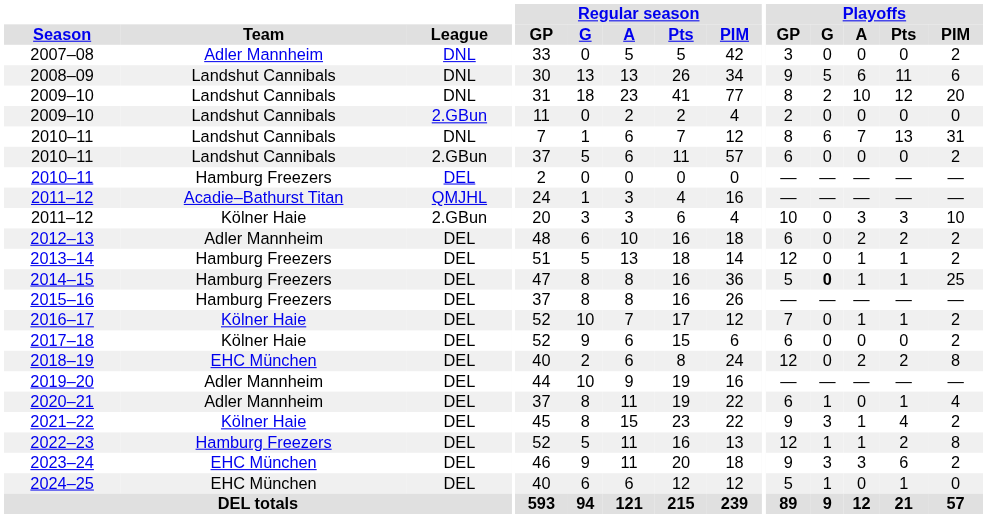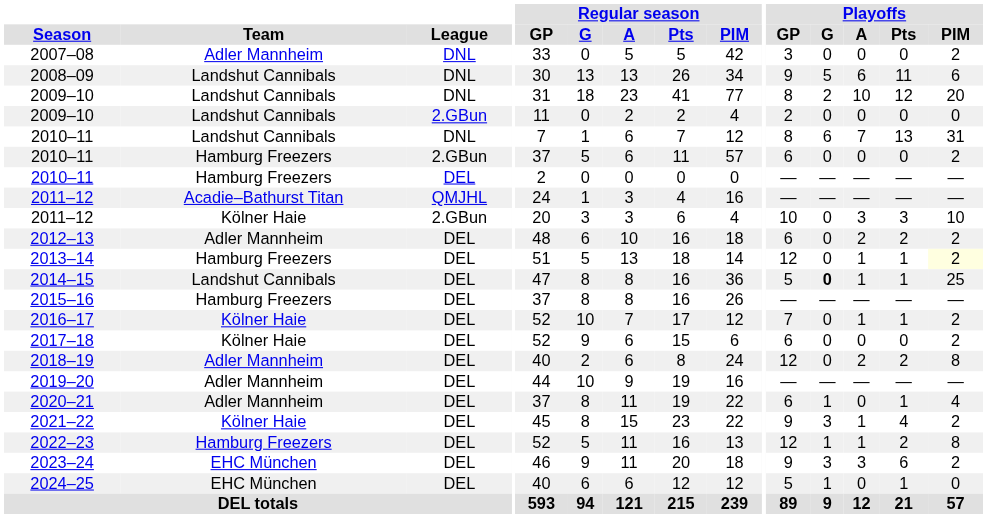2010–11 / 2.GBun | Team: Landshut Cannibals -> Hamburg Freezers
2013–14 | Playoffs / PIM: no background -> lightyellow background
2014–15 | Team: Hamburg Freezers -> Landshut Cannibals
2018–19 | Team: EHC München -> Adler Mannheim
